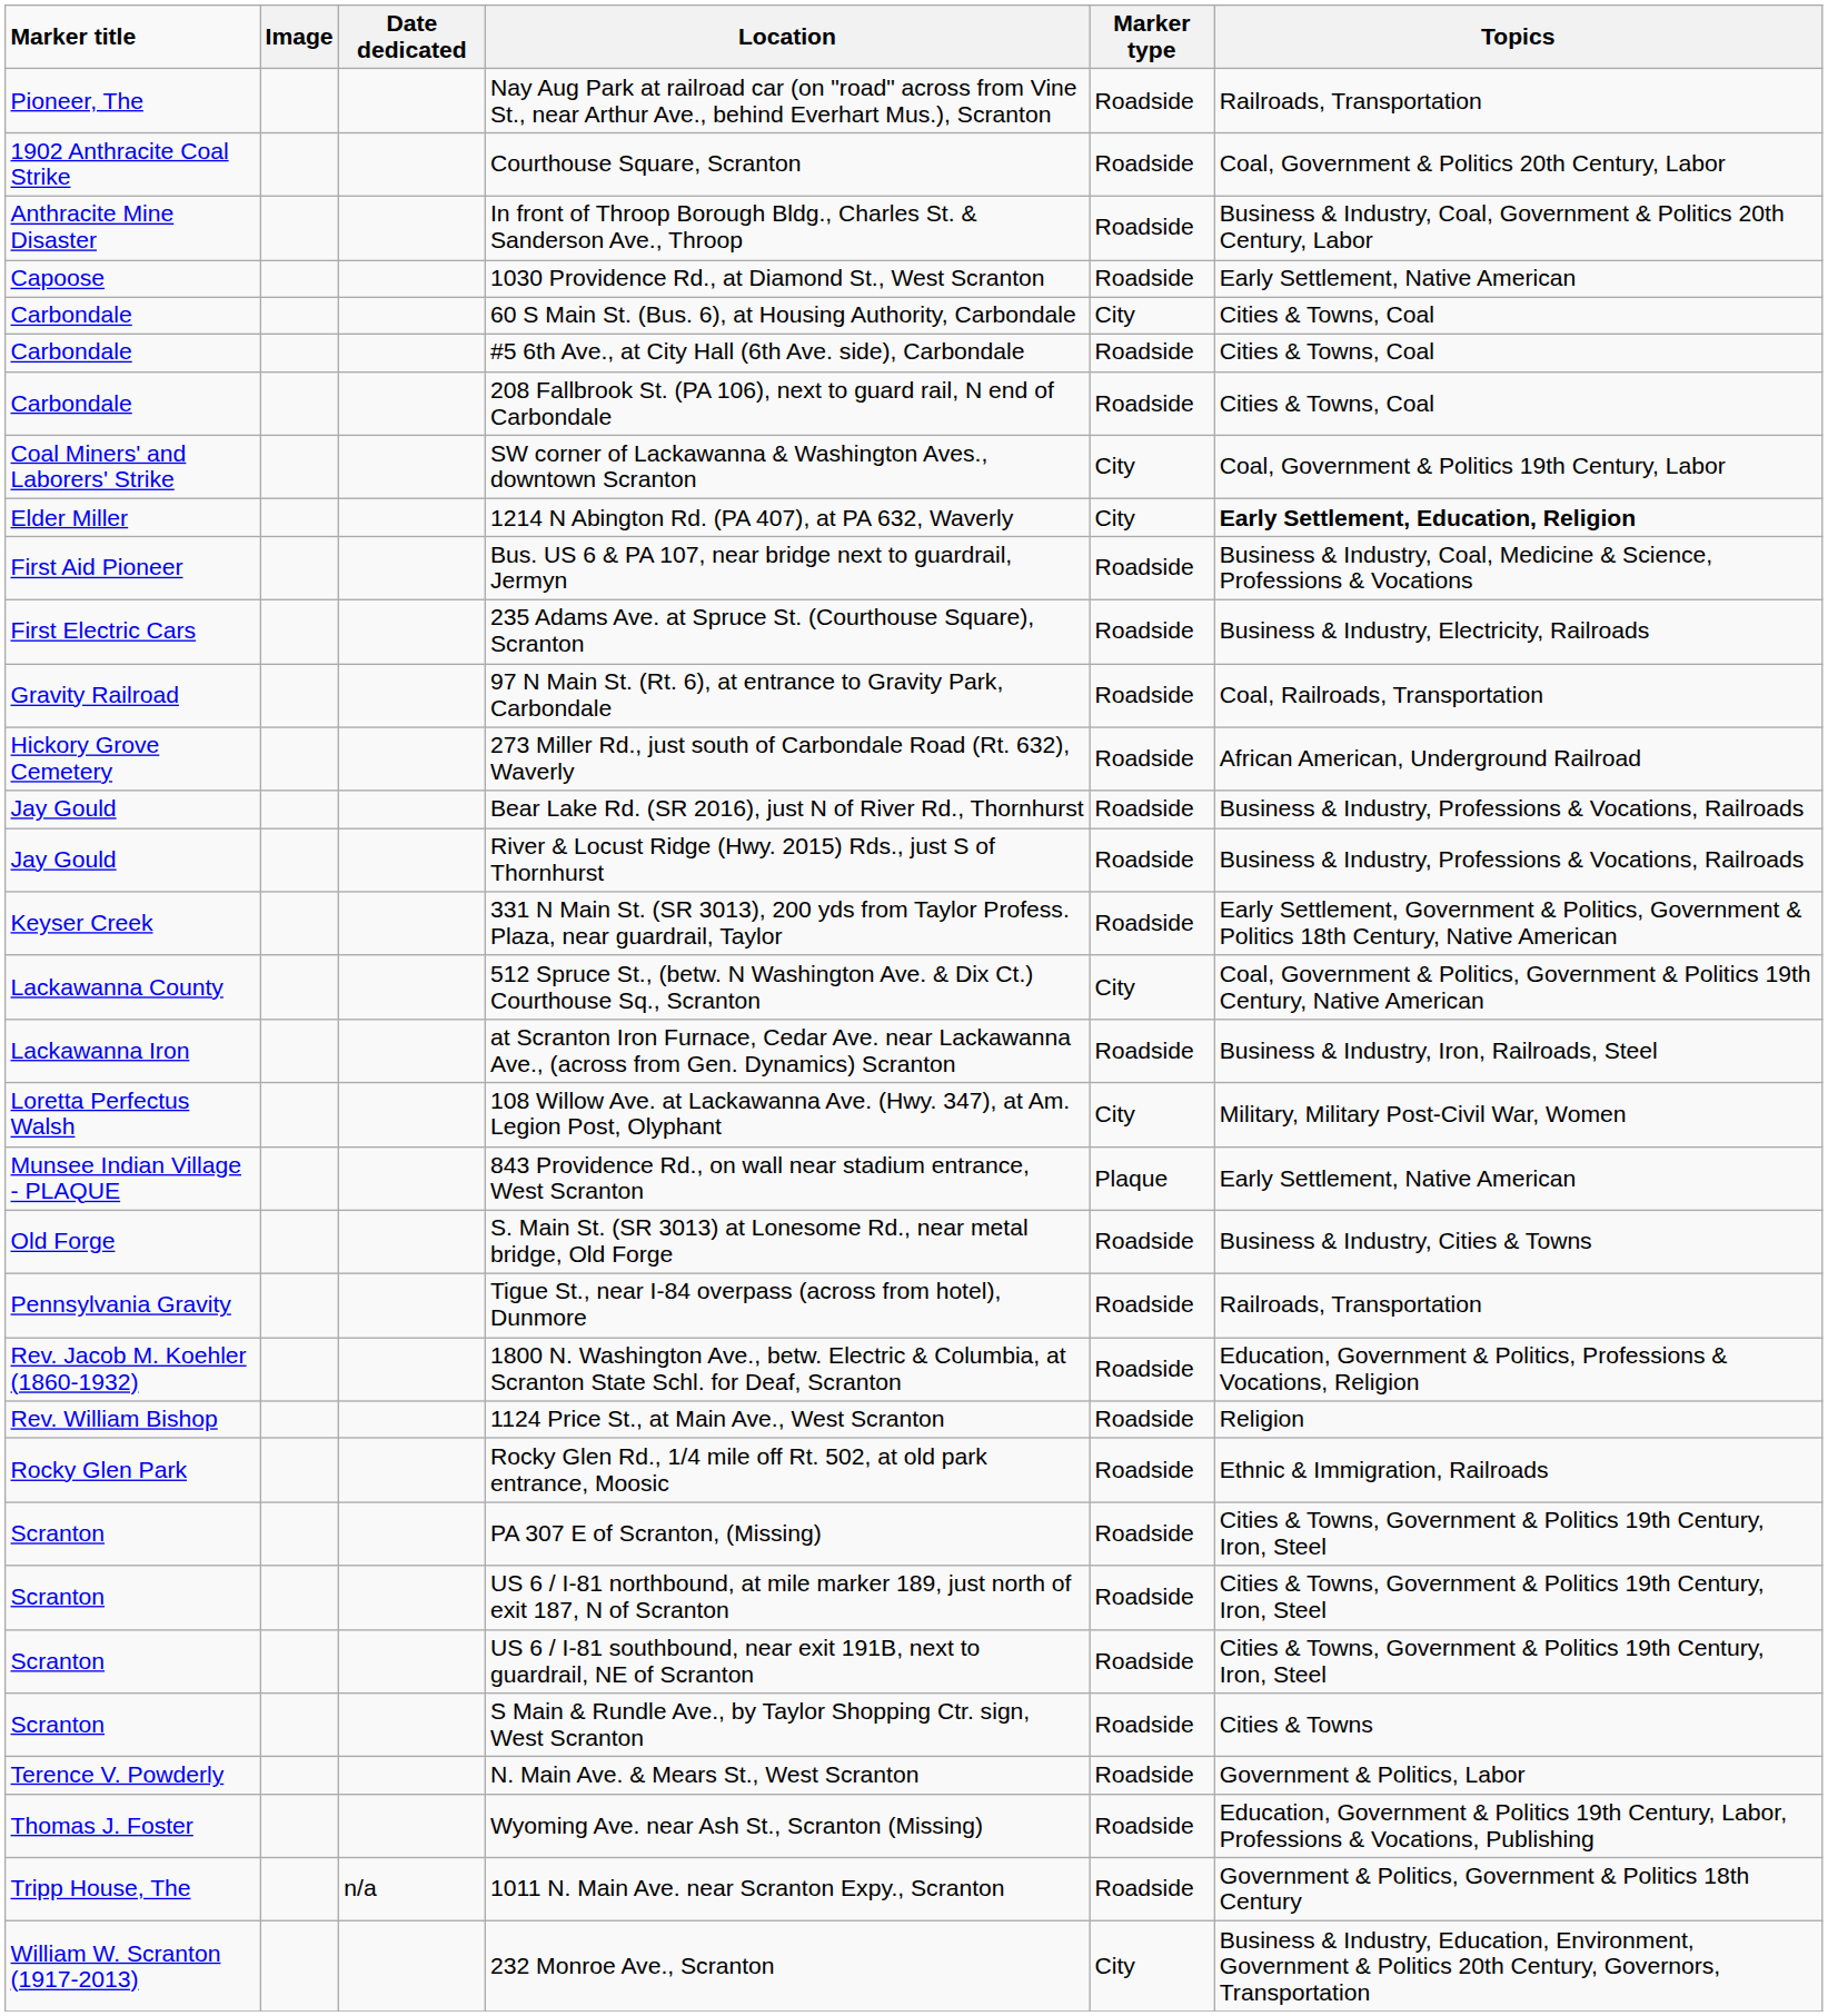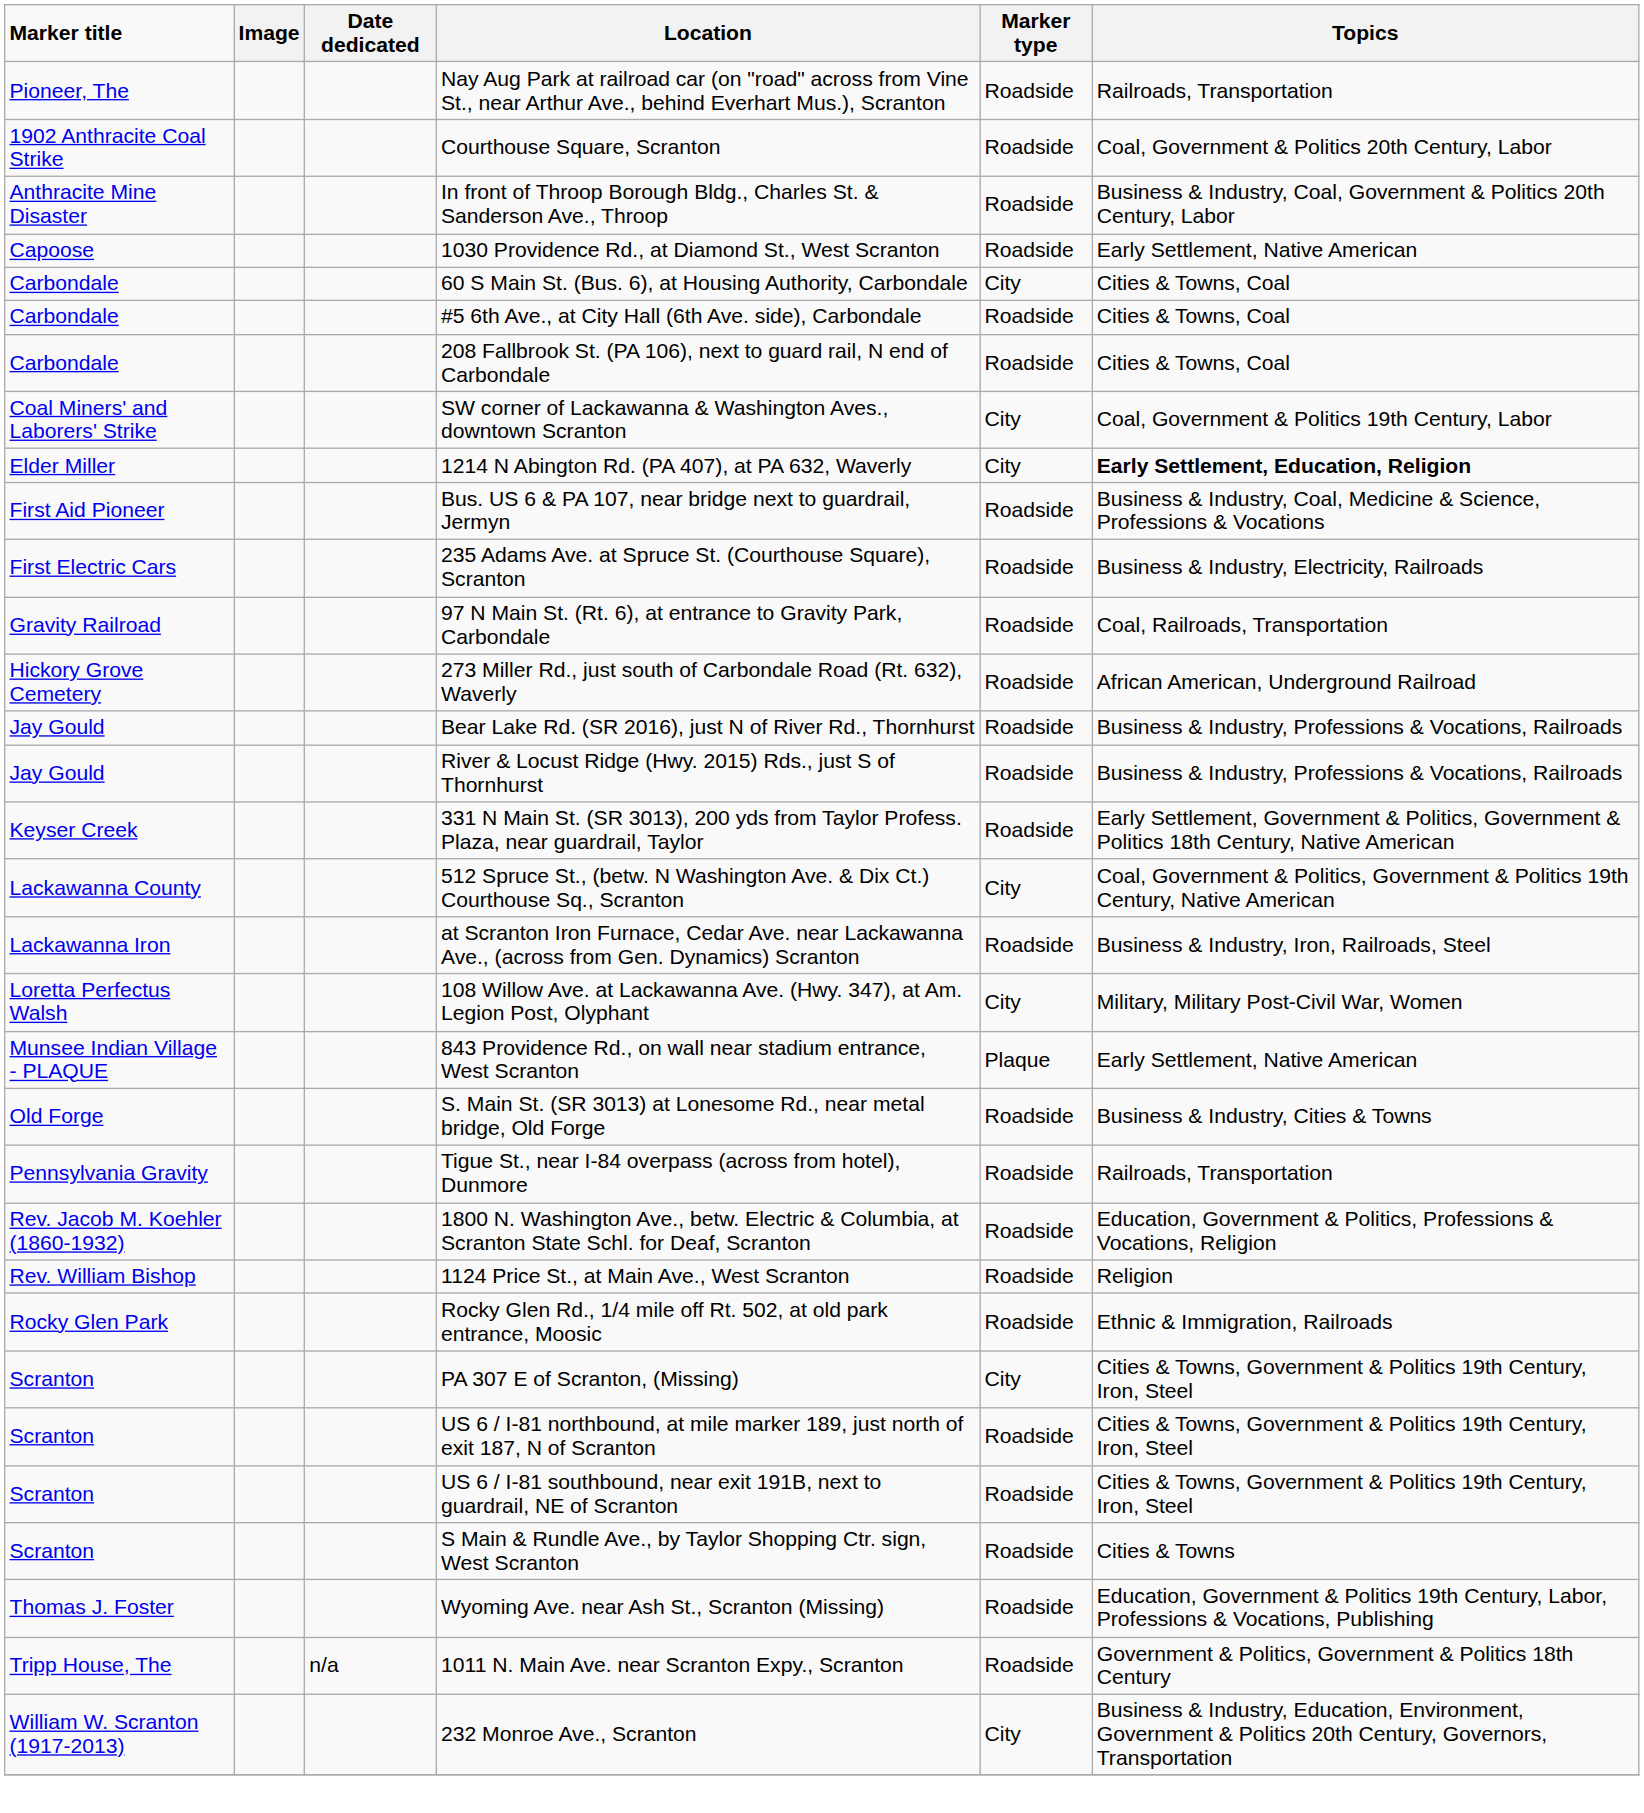PA 307 E of Scranton, (Missing) | Marker type: Roadside -> City
- row: Terence V. Powderly | N. Main Ave. & Mears St., West Scranton | Roadside | Government & Politics, Labor
